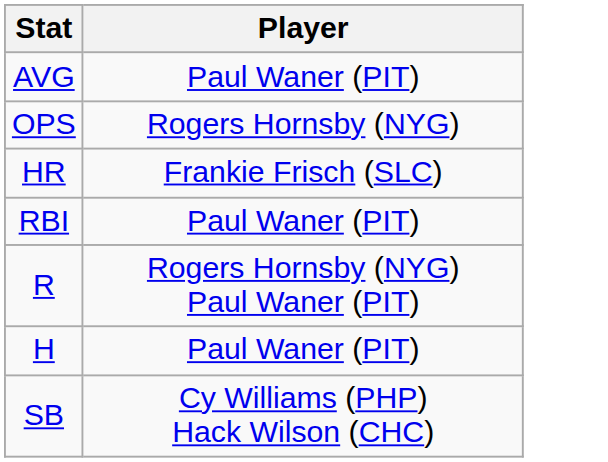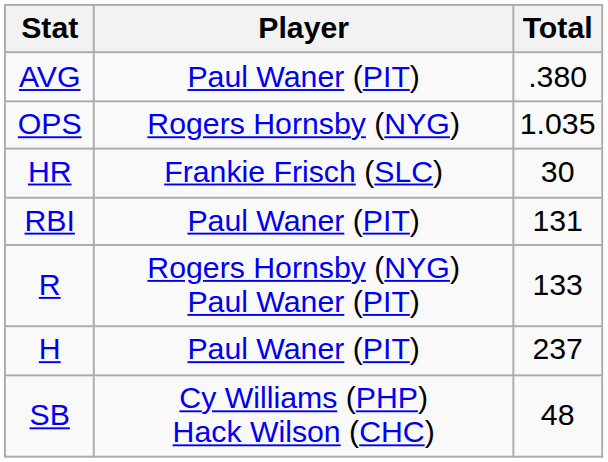+ column: Total | .380 | 1.035 | 30 | 131 | 133 | 237 | 48
